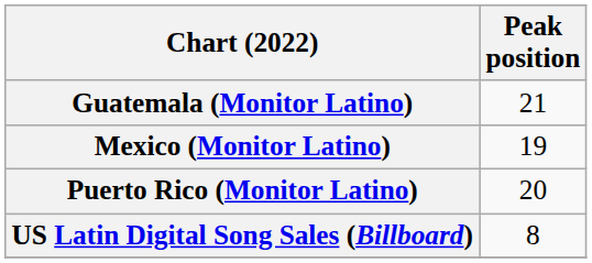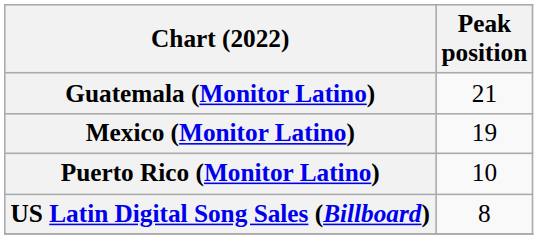Puerto Rico (Monitor Latino) | Peak position: 20 -> 10
